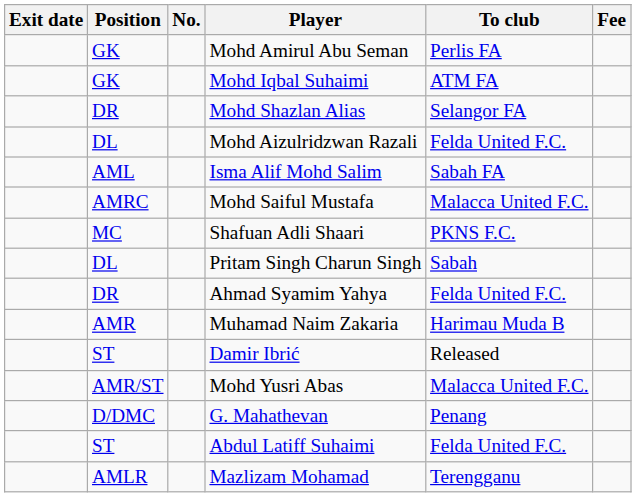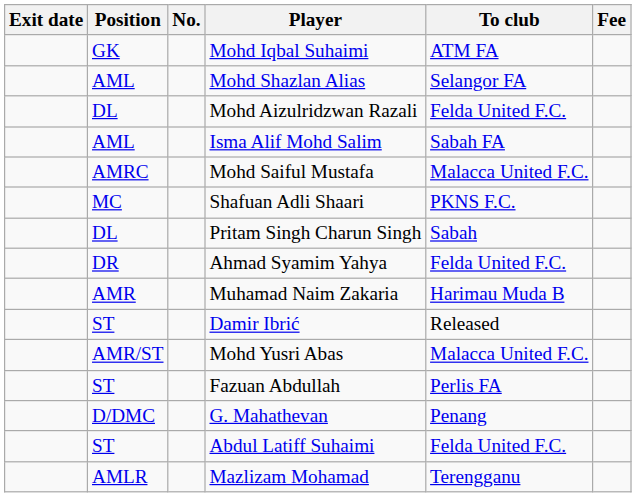- row: GK | Mohd Amirul Abu Seman | Perlis FA
Mohd Shazlan Alias | Position: DR -> AML
+ row: ST | Fazuan Abdullah | Perlis FA
